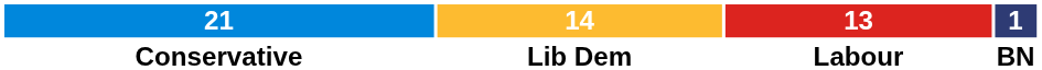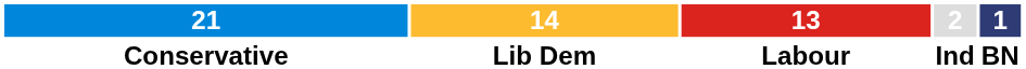+ column: 2 | Ind
